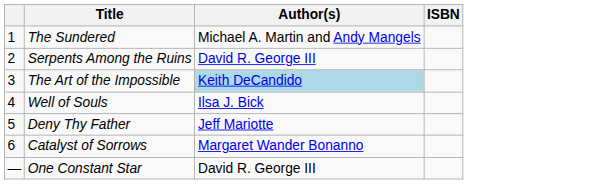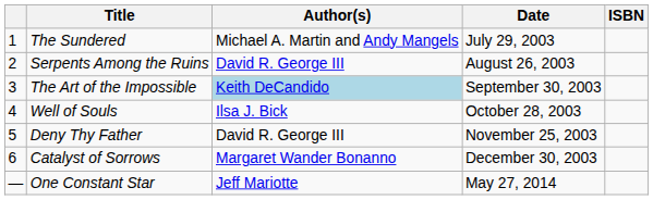+ column: Date | July 29, 2003 | August 26, 2003 | September 30, 2003 | October 28, 2003 | November 25, 2003 | December 30, 2003 | May 27, 2014
Deny Thy Father | Author(s): Jeff Mariotte -> David R. George III
One Constant Star | Author(s): David R. George III -> Jeff Mariotte
